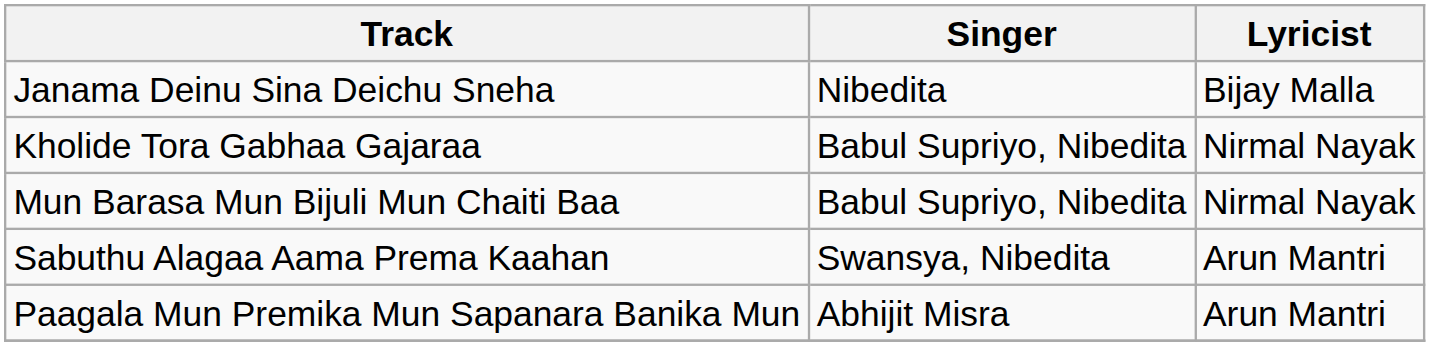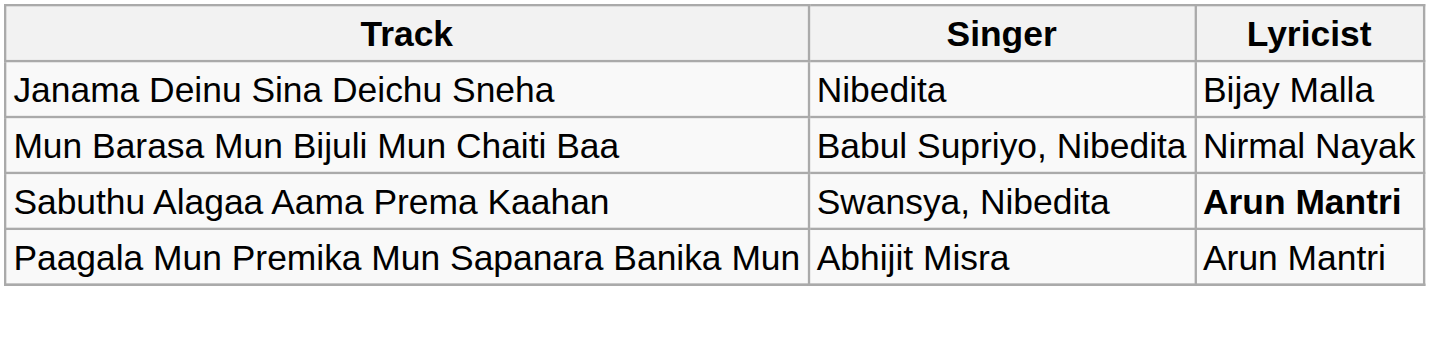- row: Kholide Tora Gabhaa Gajaraa | Babul Supriyo, Nibedita | Nirmal Nayak
Sabuthu Alagaa Aama Prema Kaahan | Lyricist: normal -> bold
